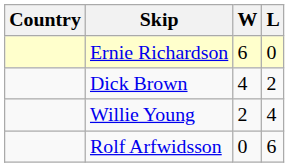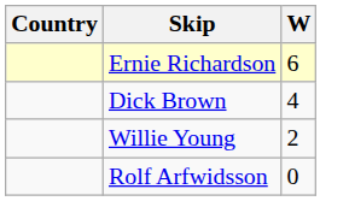- column: L | 0 | 2 | 4 | 6
